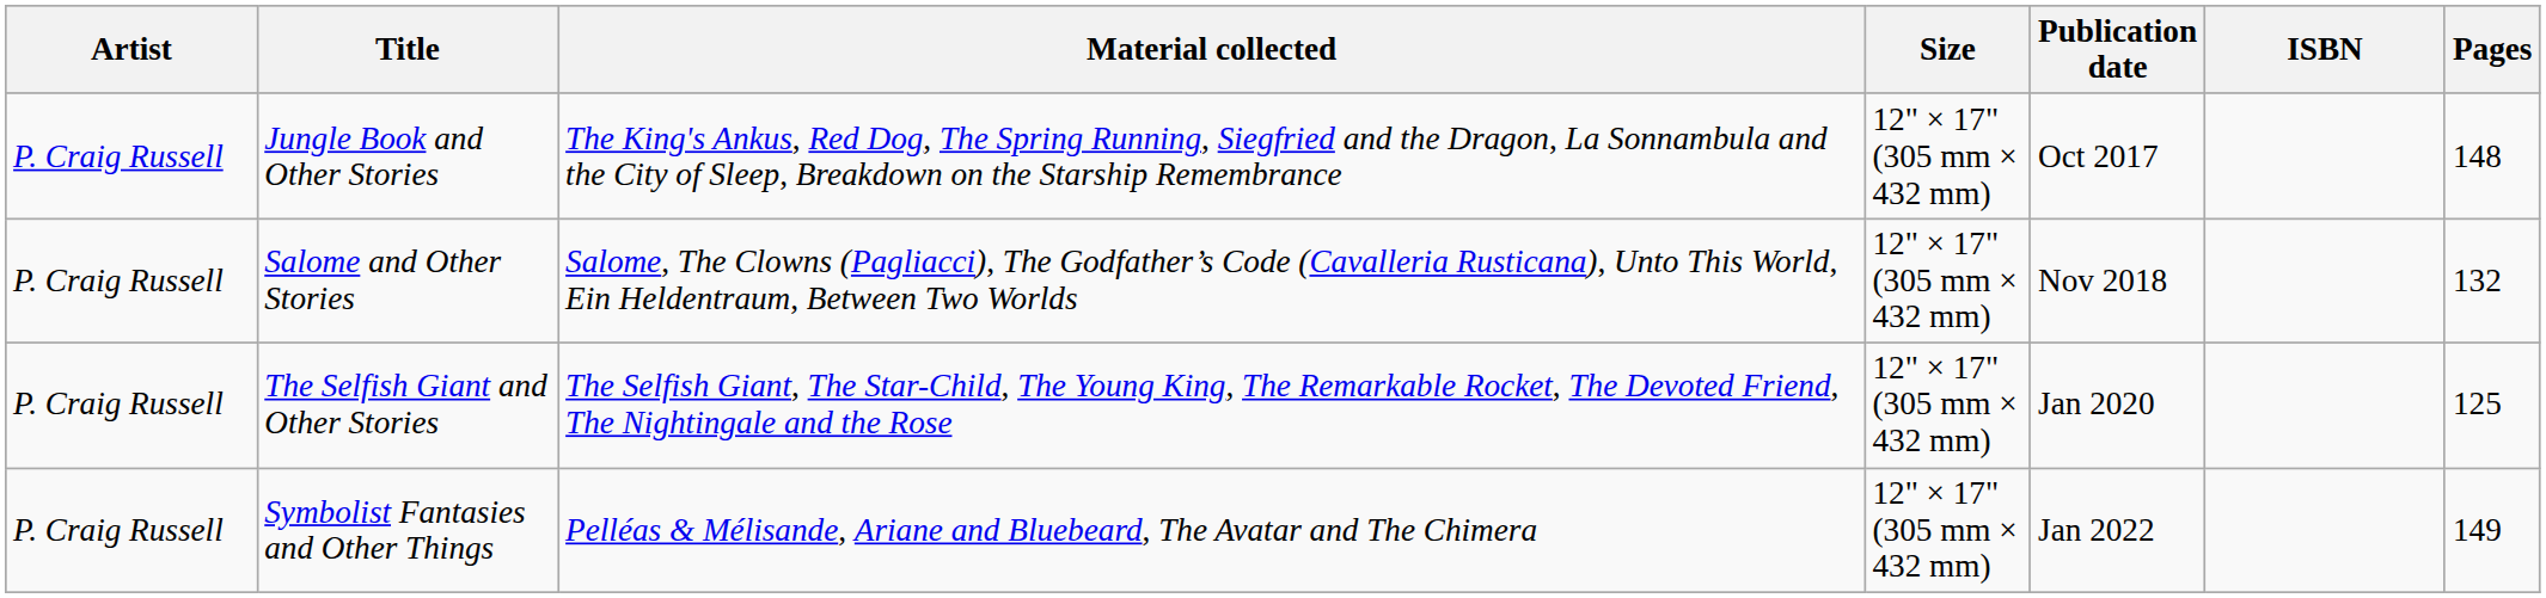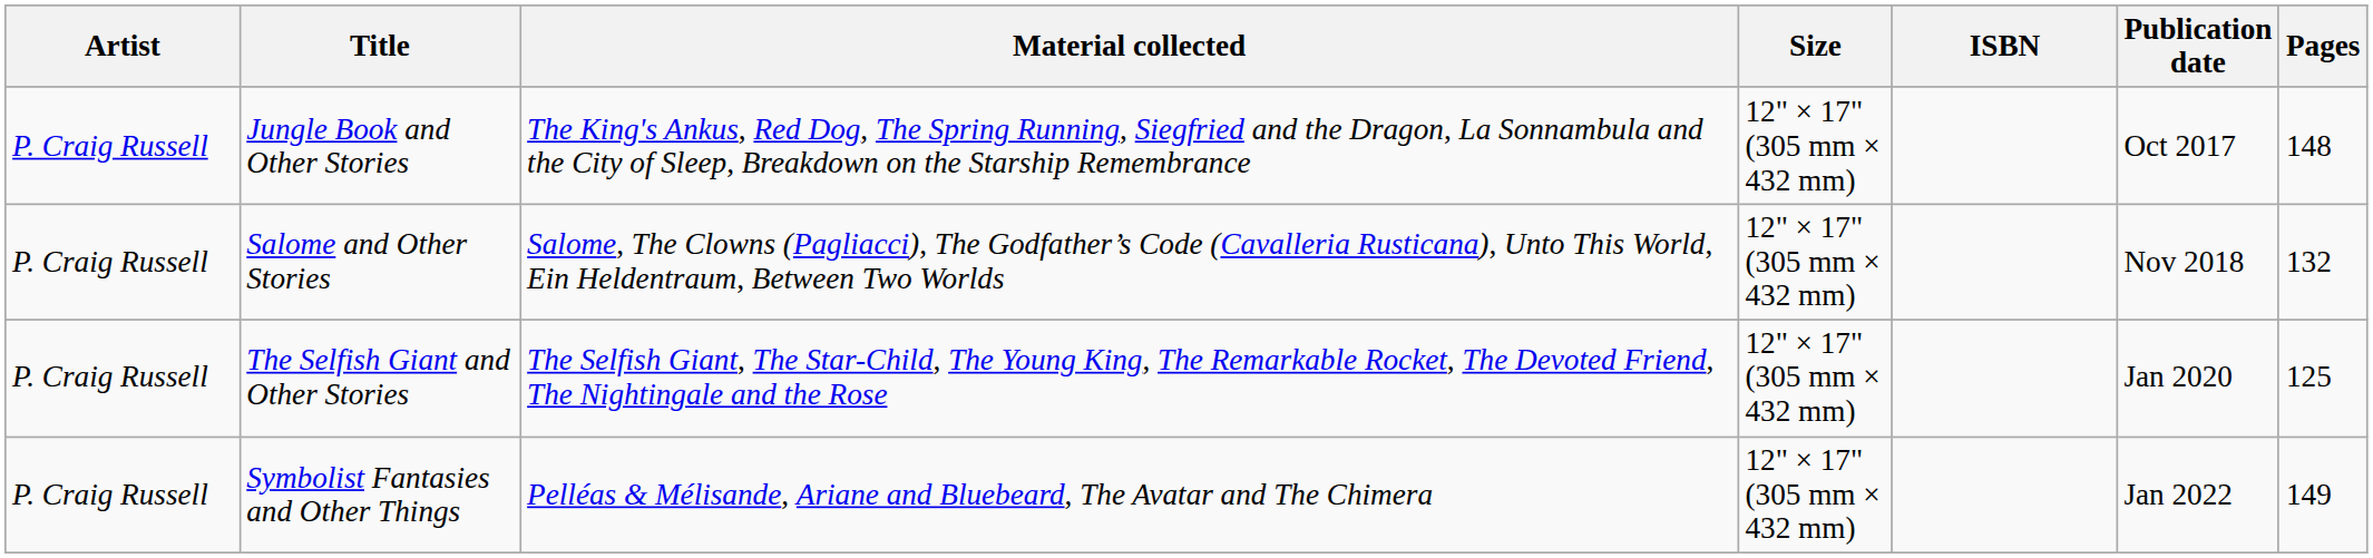columns swapped: ISBN <-> Publication date
